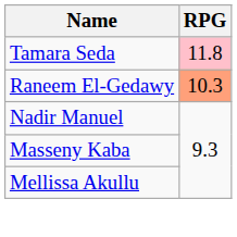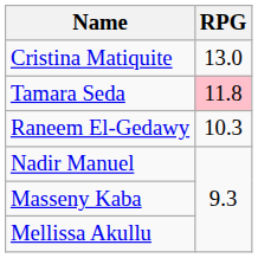+ row: Cristina Matiquite | 13.0
Raneem El-Gedawy | RPG: lightsalmon background -> no background
